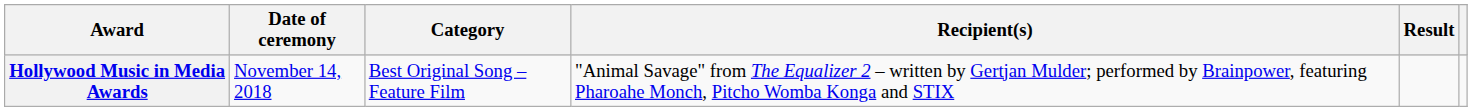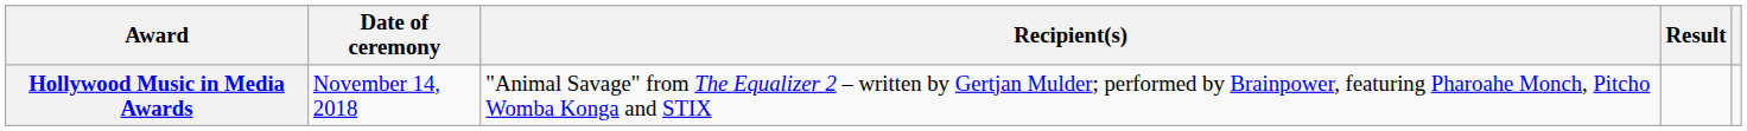- column: Category | Best Original Song – Feature Film
